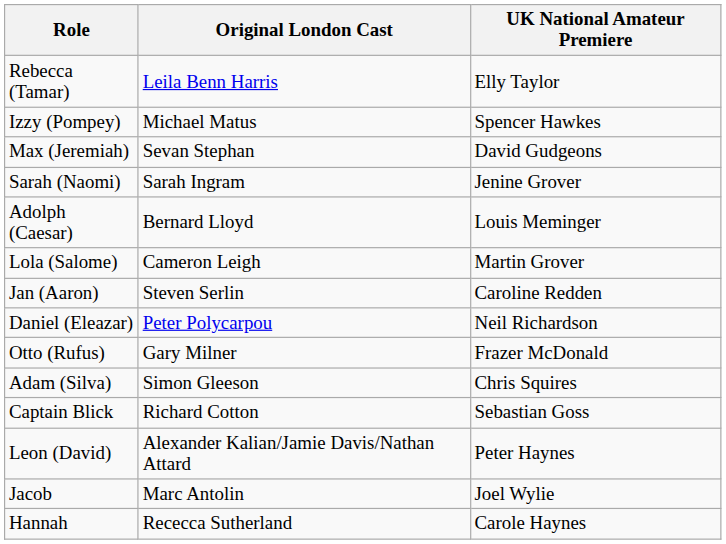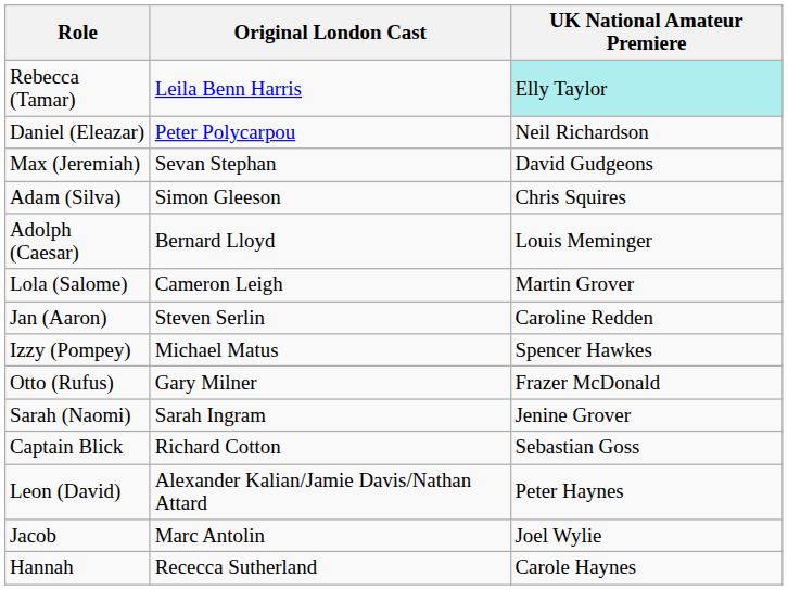Rebecca (Tamar) | UK National Amateur Premiere: no background -> paleturquoise background
rows swapped: Daniel (Eleazar) <-> Izzy (Pompey)
rows swapped: Sarah (Naomi) <-> Adam (Silva)
